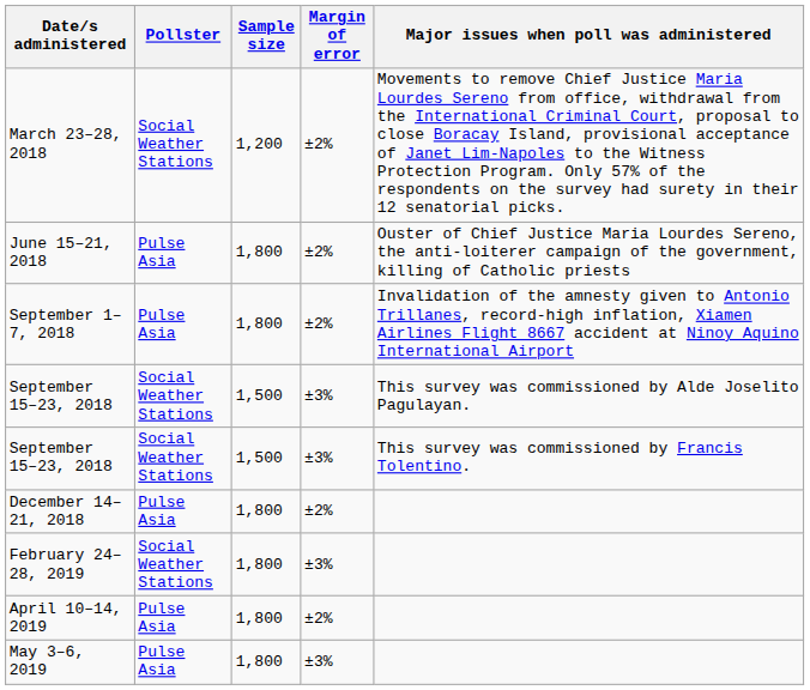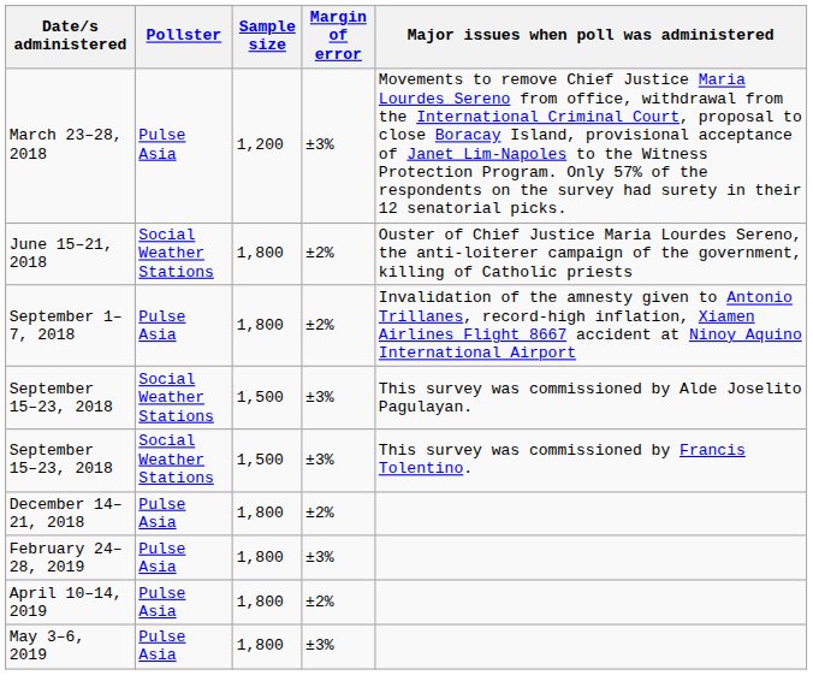March 23–28, 2018 | Pollster: Social Weather Stations -> Pulse Asia
March 23–28, 2018 | Margin of error: ±2% -> ±3%
June 15–21, 2018 | Pollster: Pulse Asia -> Social Weather Stations
February 24–28, 2019 | Pollster: Social Weather Stations -> Pulse Asia
